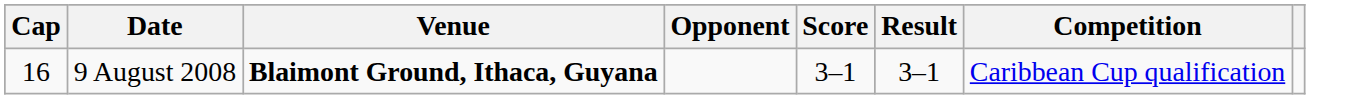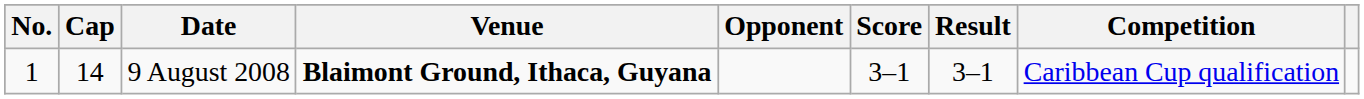+ column: No. | 1
9 August 2008 | Cap: 16 -> 14
